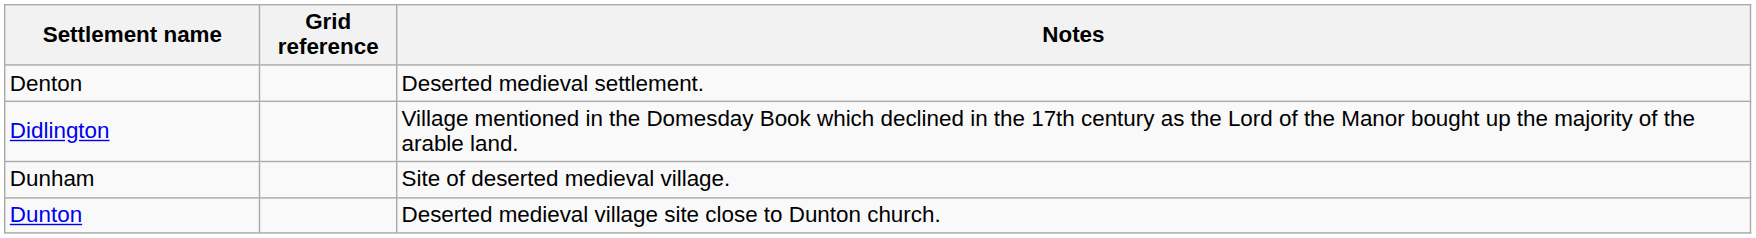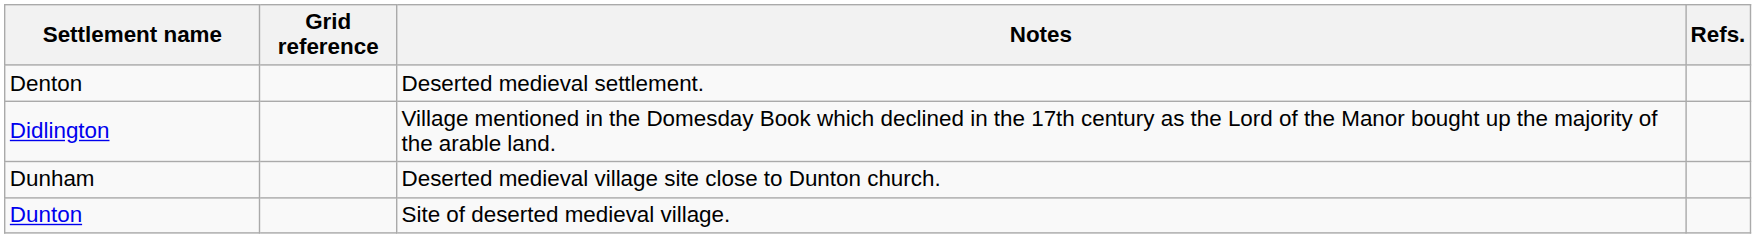+ column: Refs.
Dunham | Notes: Site of deserted medieval village. -> Deserted medieval village site close to Dunton church.
Dunton | Notes: Deserted medieval village site close to Dunton church. -> Site of deserted medieval village.
